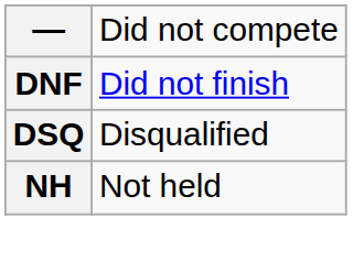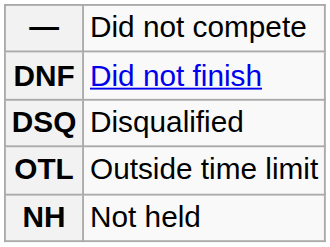+ row: OTL | Outside time limit
